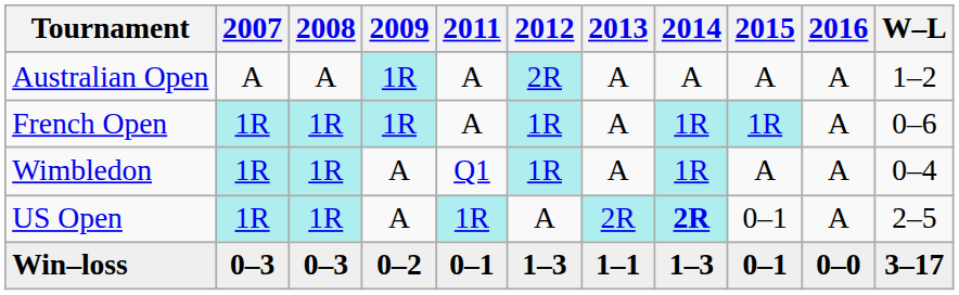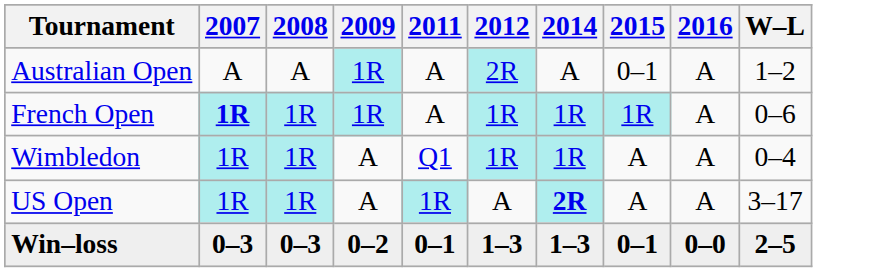- column: 2013 | A | A | A | 2R | 1–1
Australian Open | 2015: A -> 0–1
French Open | 2007: normal -> bold
US Open | 2015: 0–1 -> A
US Open | W–L: 2–5 -> 3–17
Win–loss | W–L: 3–17 -> 2–5
